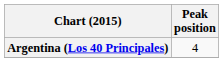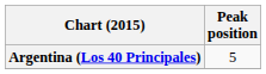Argentina (Los 40 Principales) | Peak position: 4 -> 5
